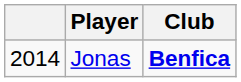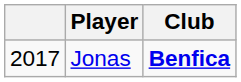Jonas | column 1: 2014 -> 2017
